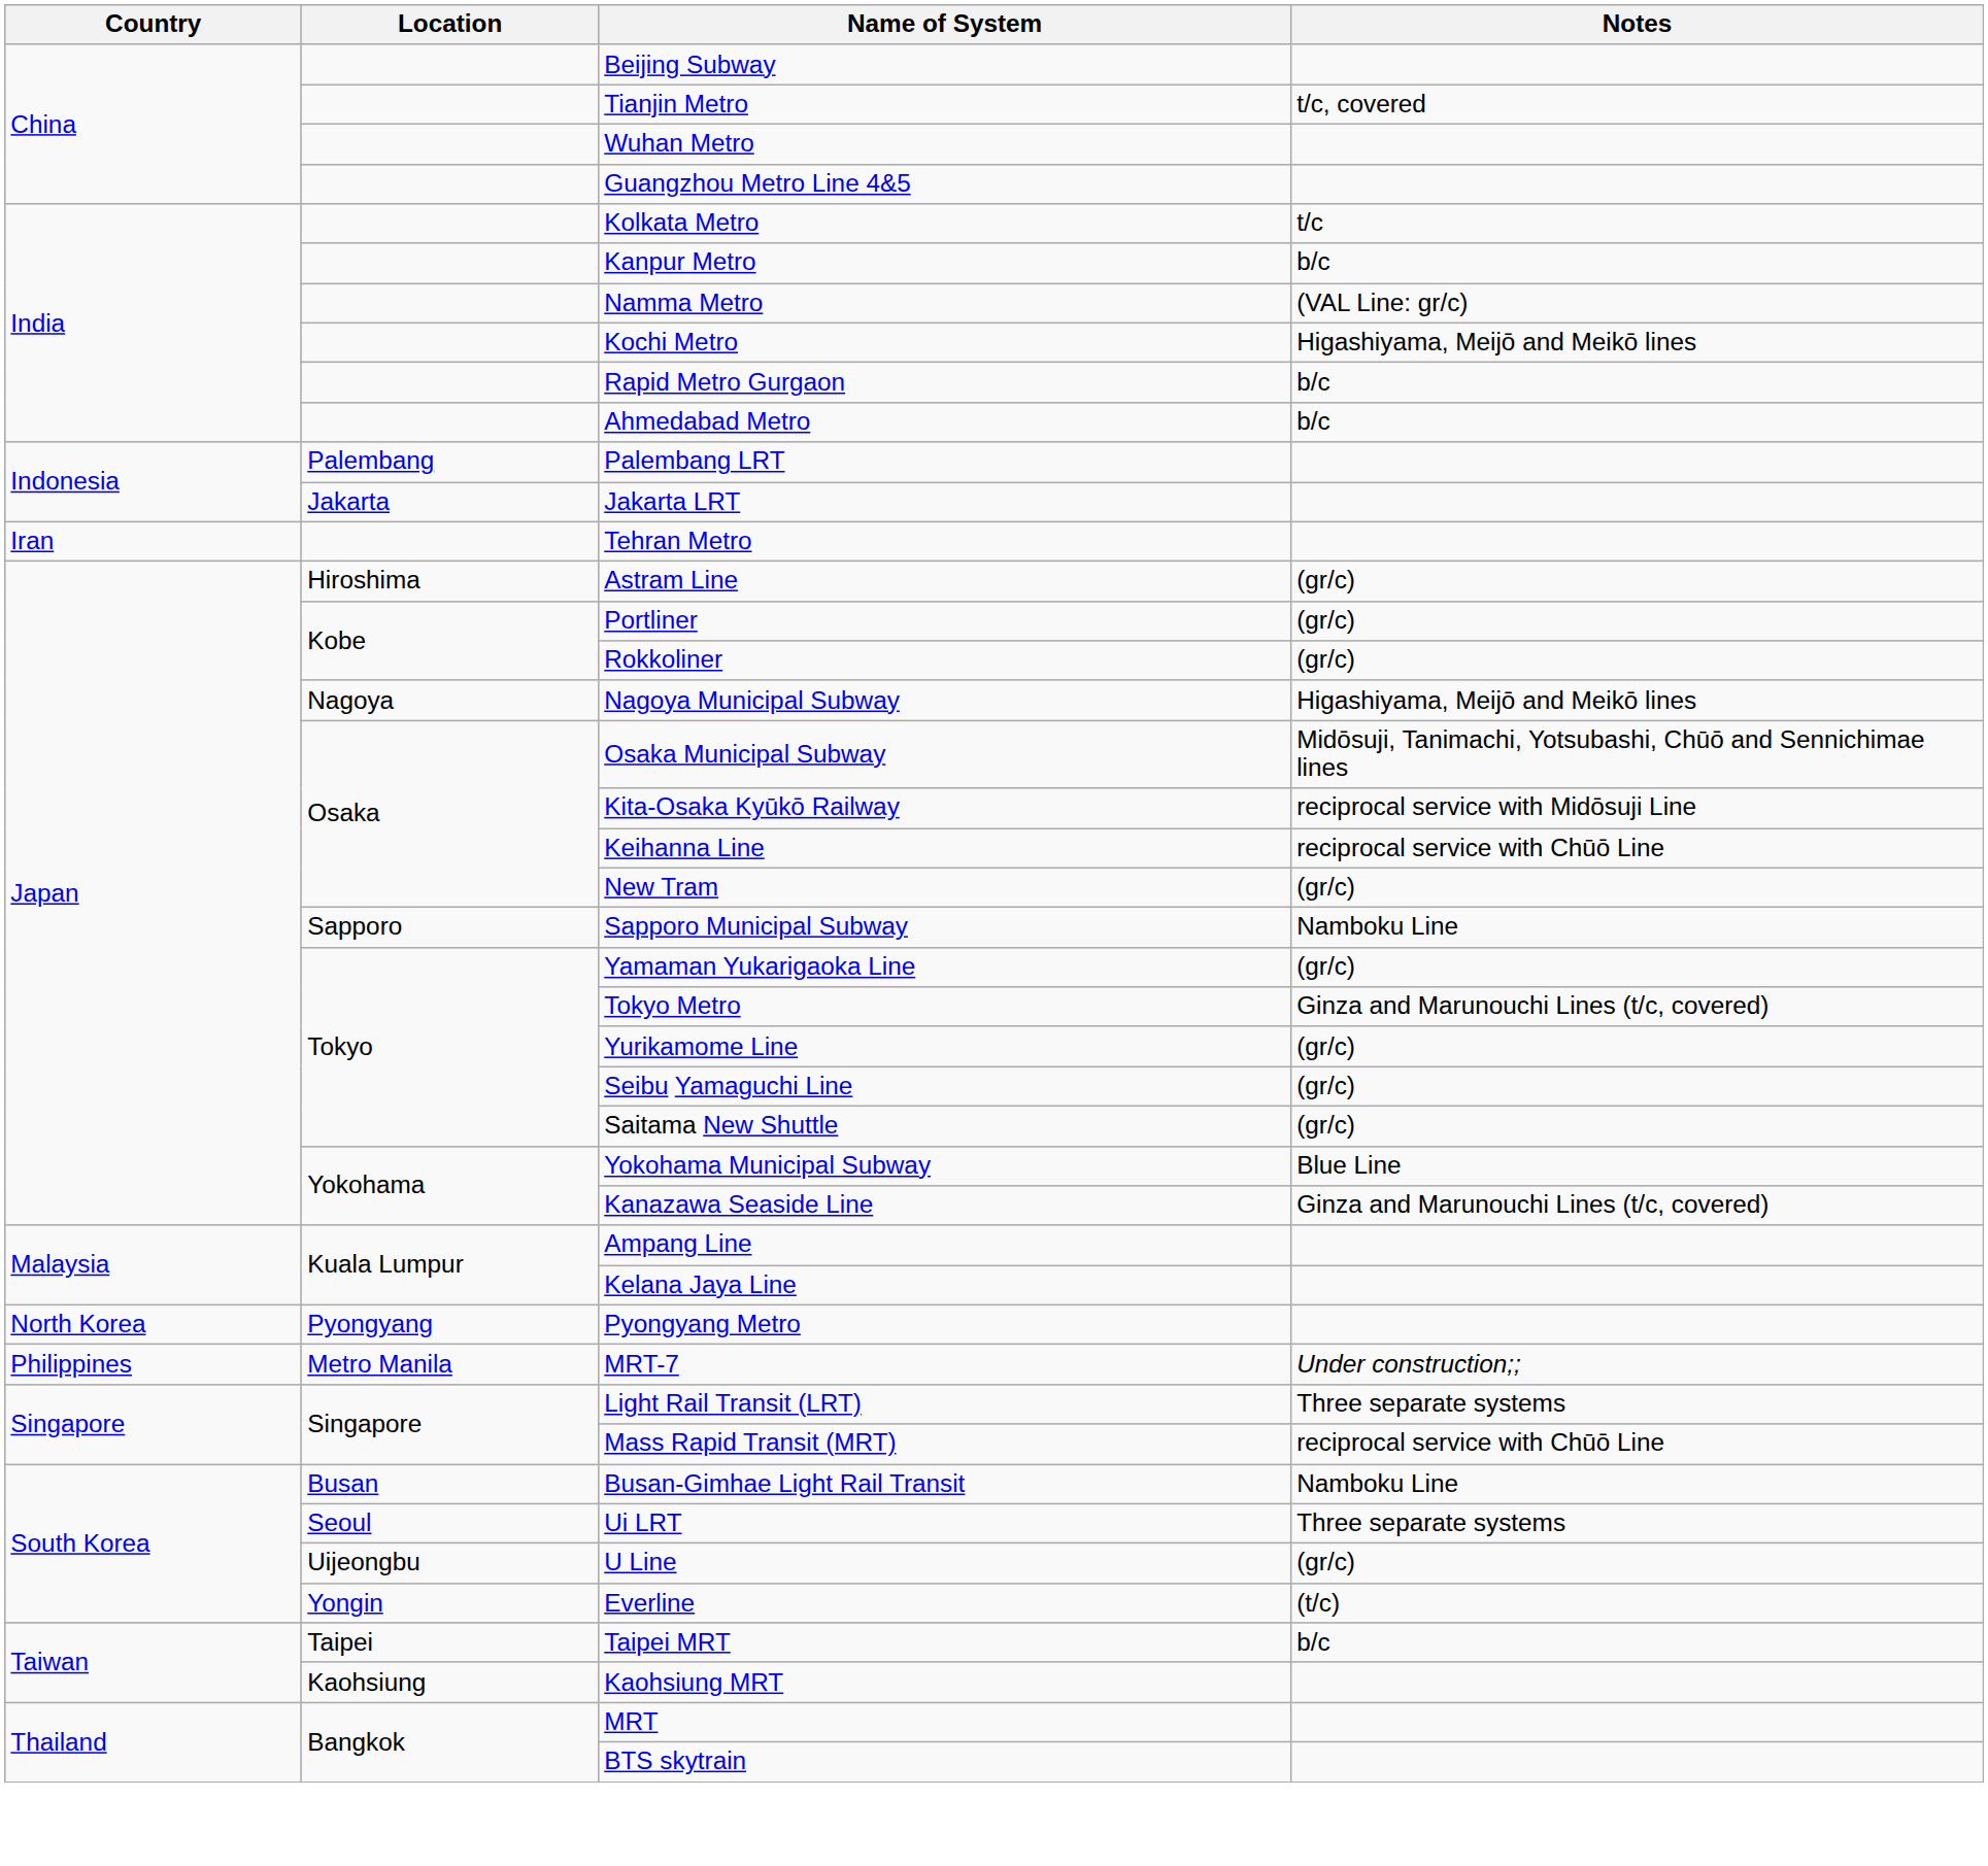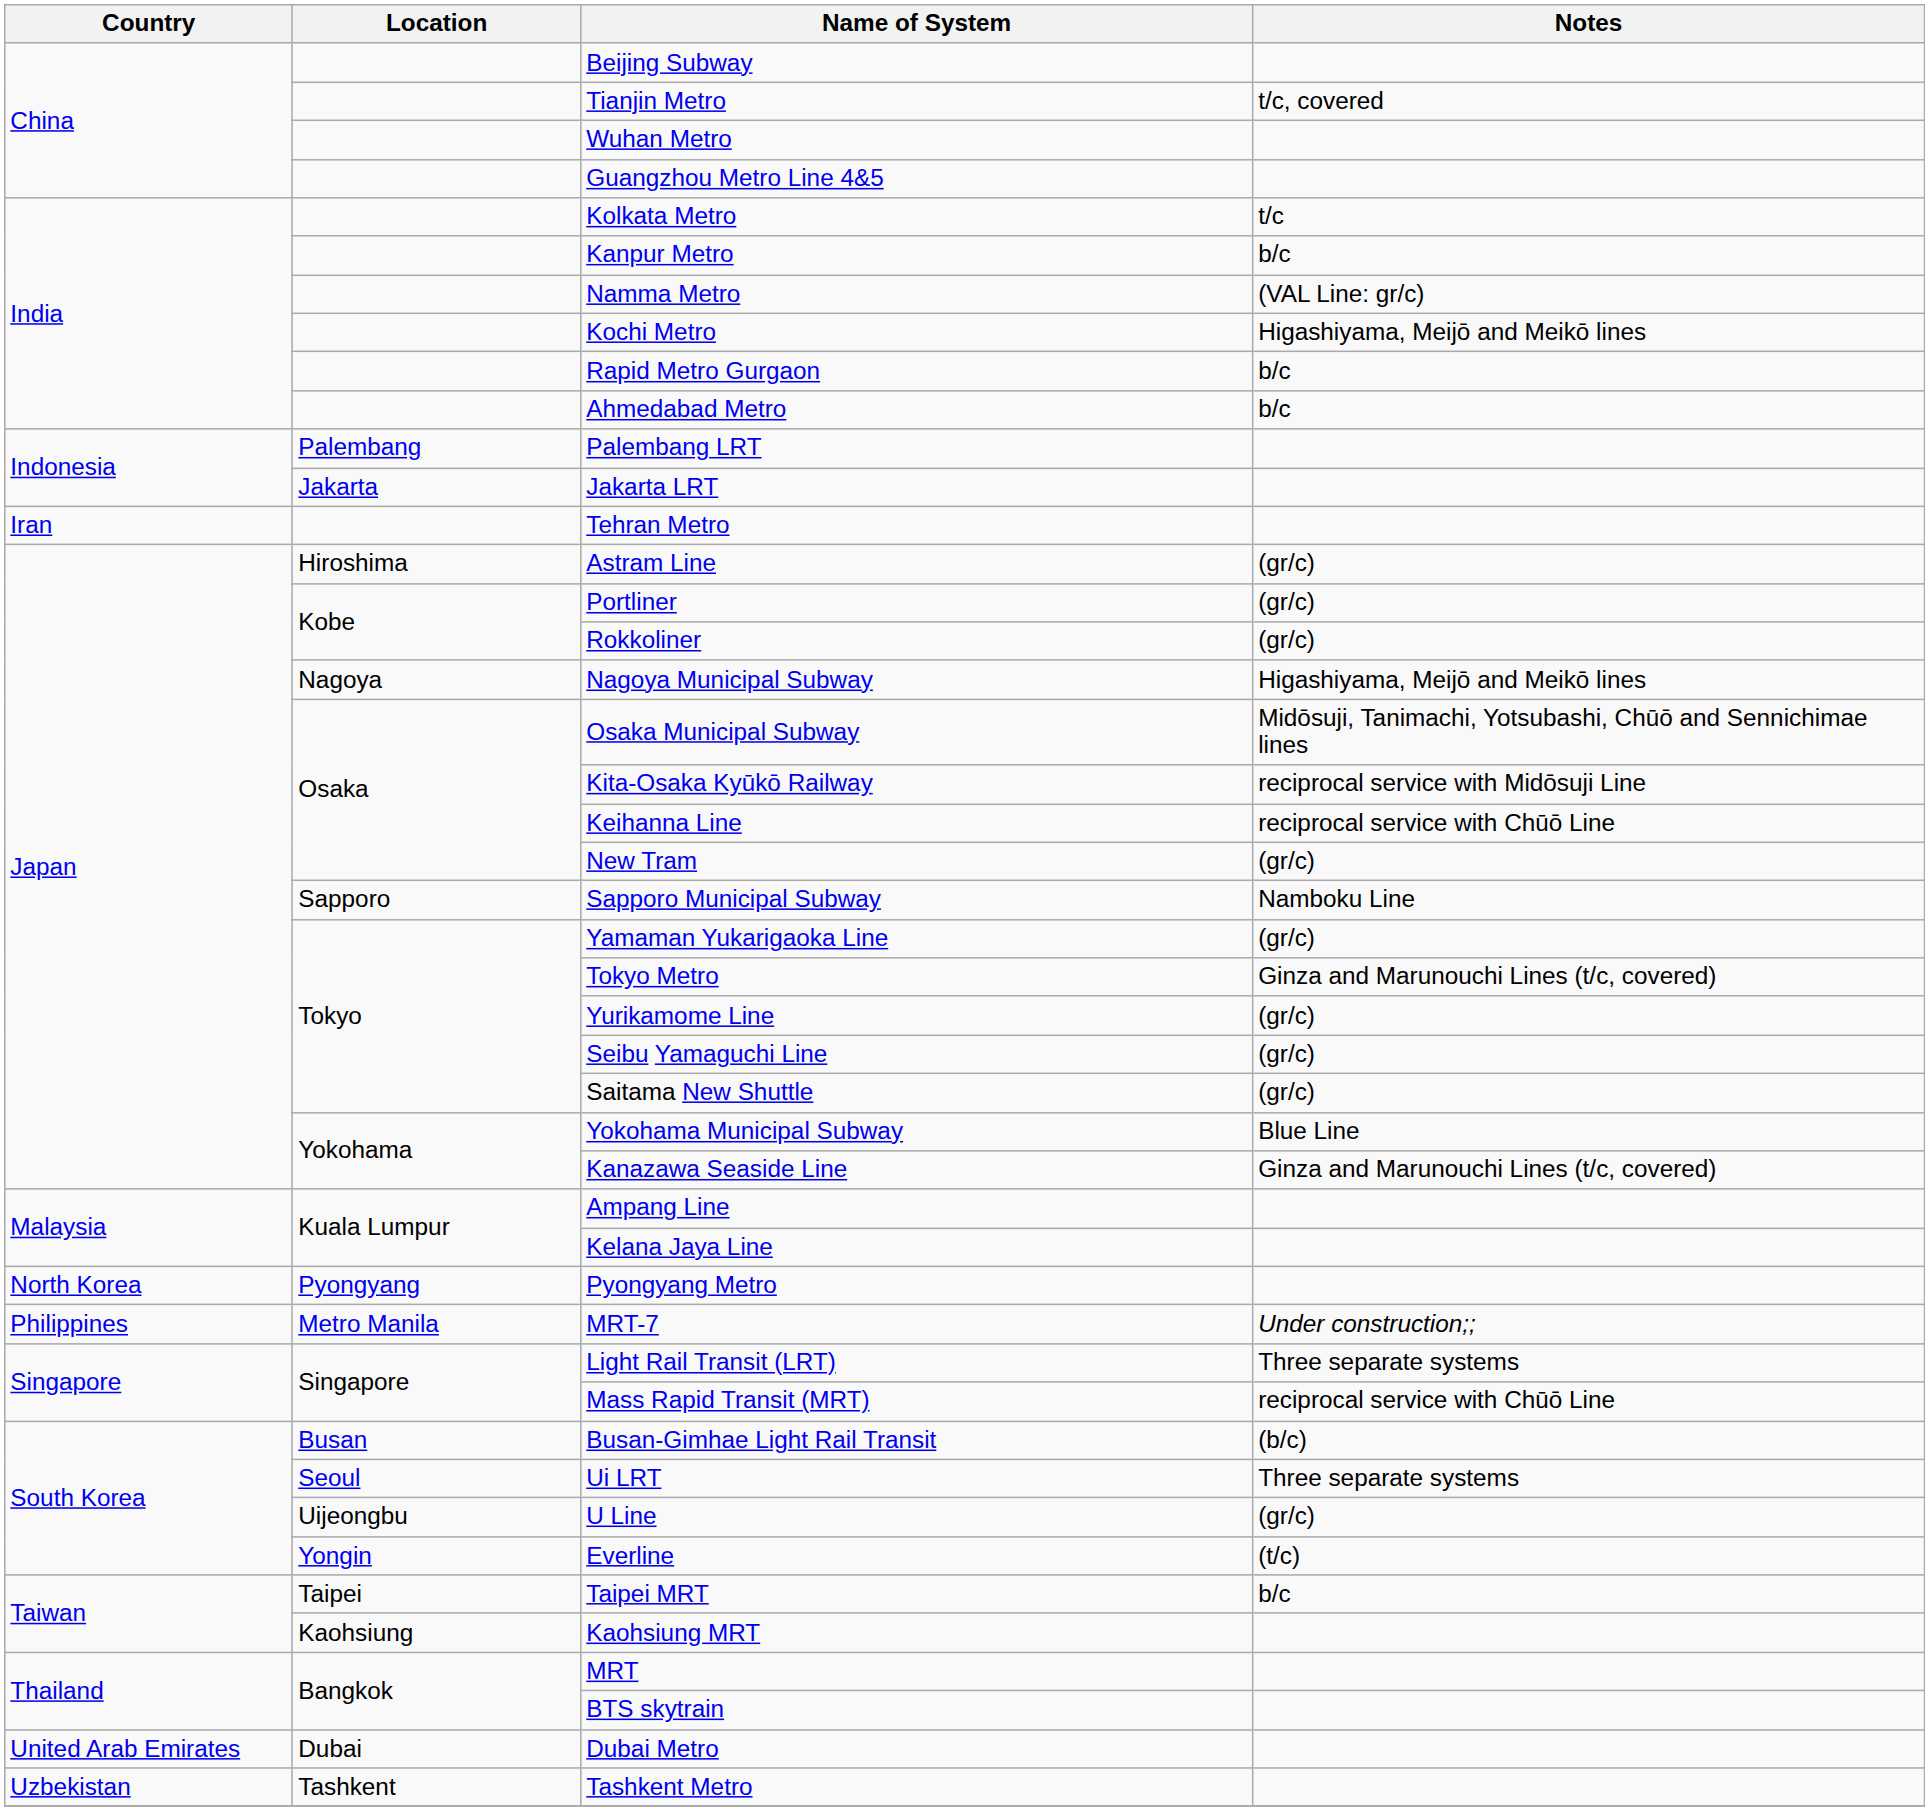Busan-Gimhae Light Rail Transit | Notes: Namboku Line -> (b/c)
+ row: United Arab Emirates | Dubai | Dubai Metro
+ row: Uzbekistan | Tashkent | Tashkent Metro
